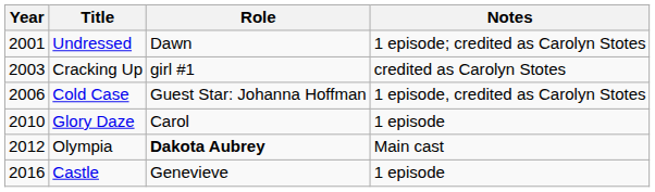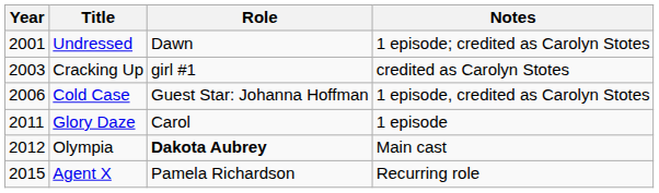Glory Daze | Year: 2010 -> 2011
+ row: 2015 | Agent X | Pamela Richardson | Recurring role
- row: 2016 | Castle | Genevieve | 1 episode
